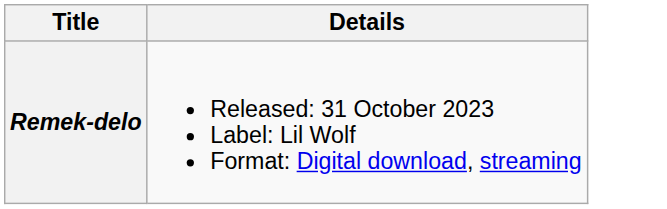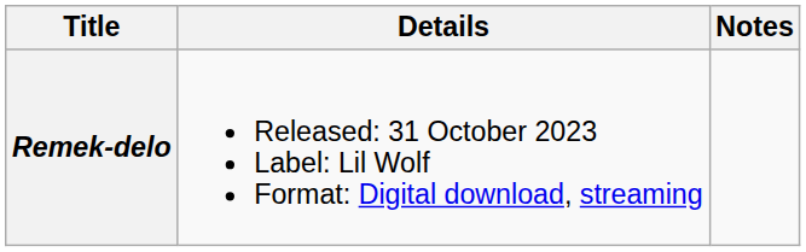+ column: Notes
